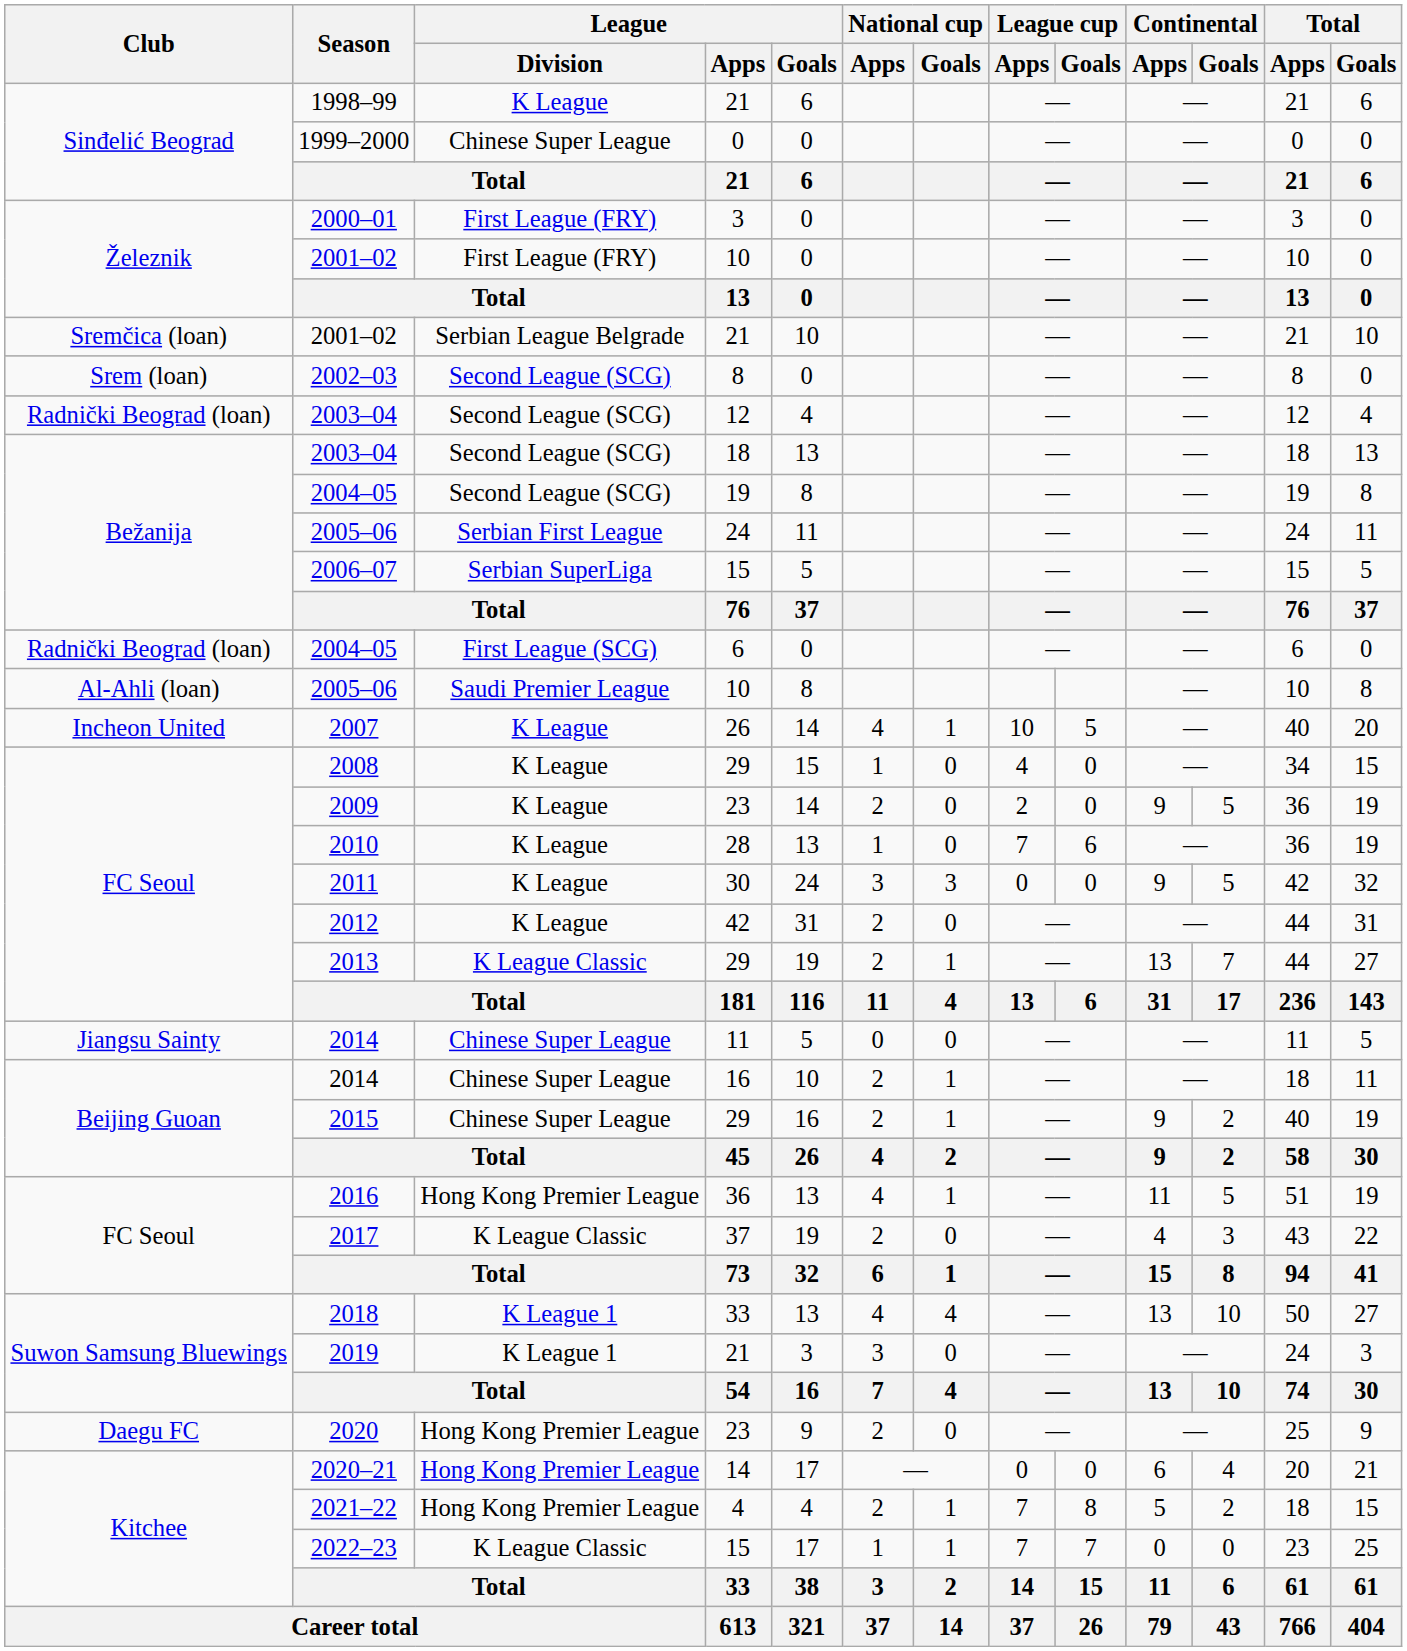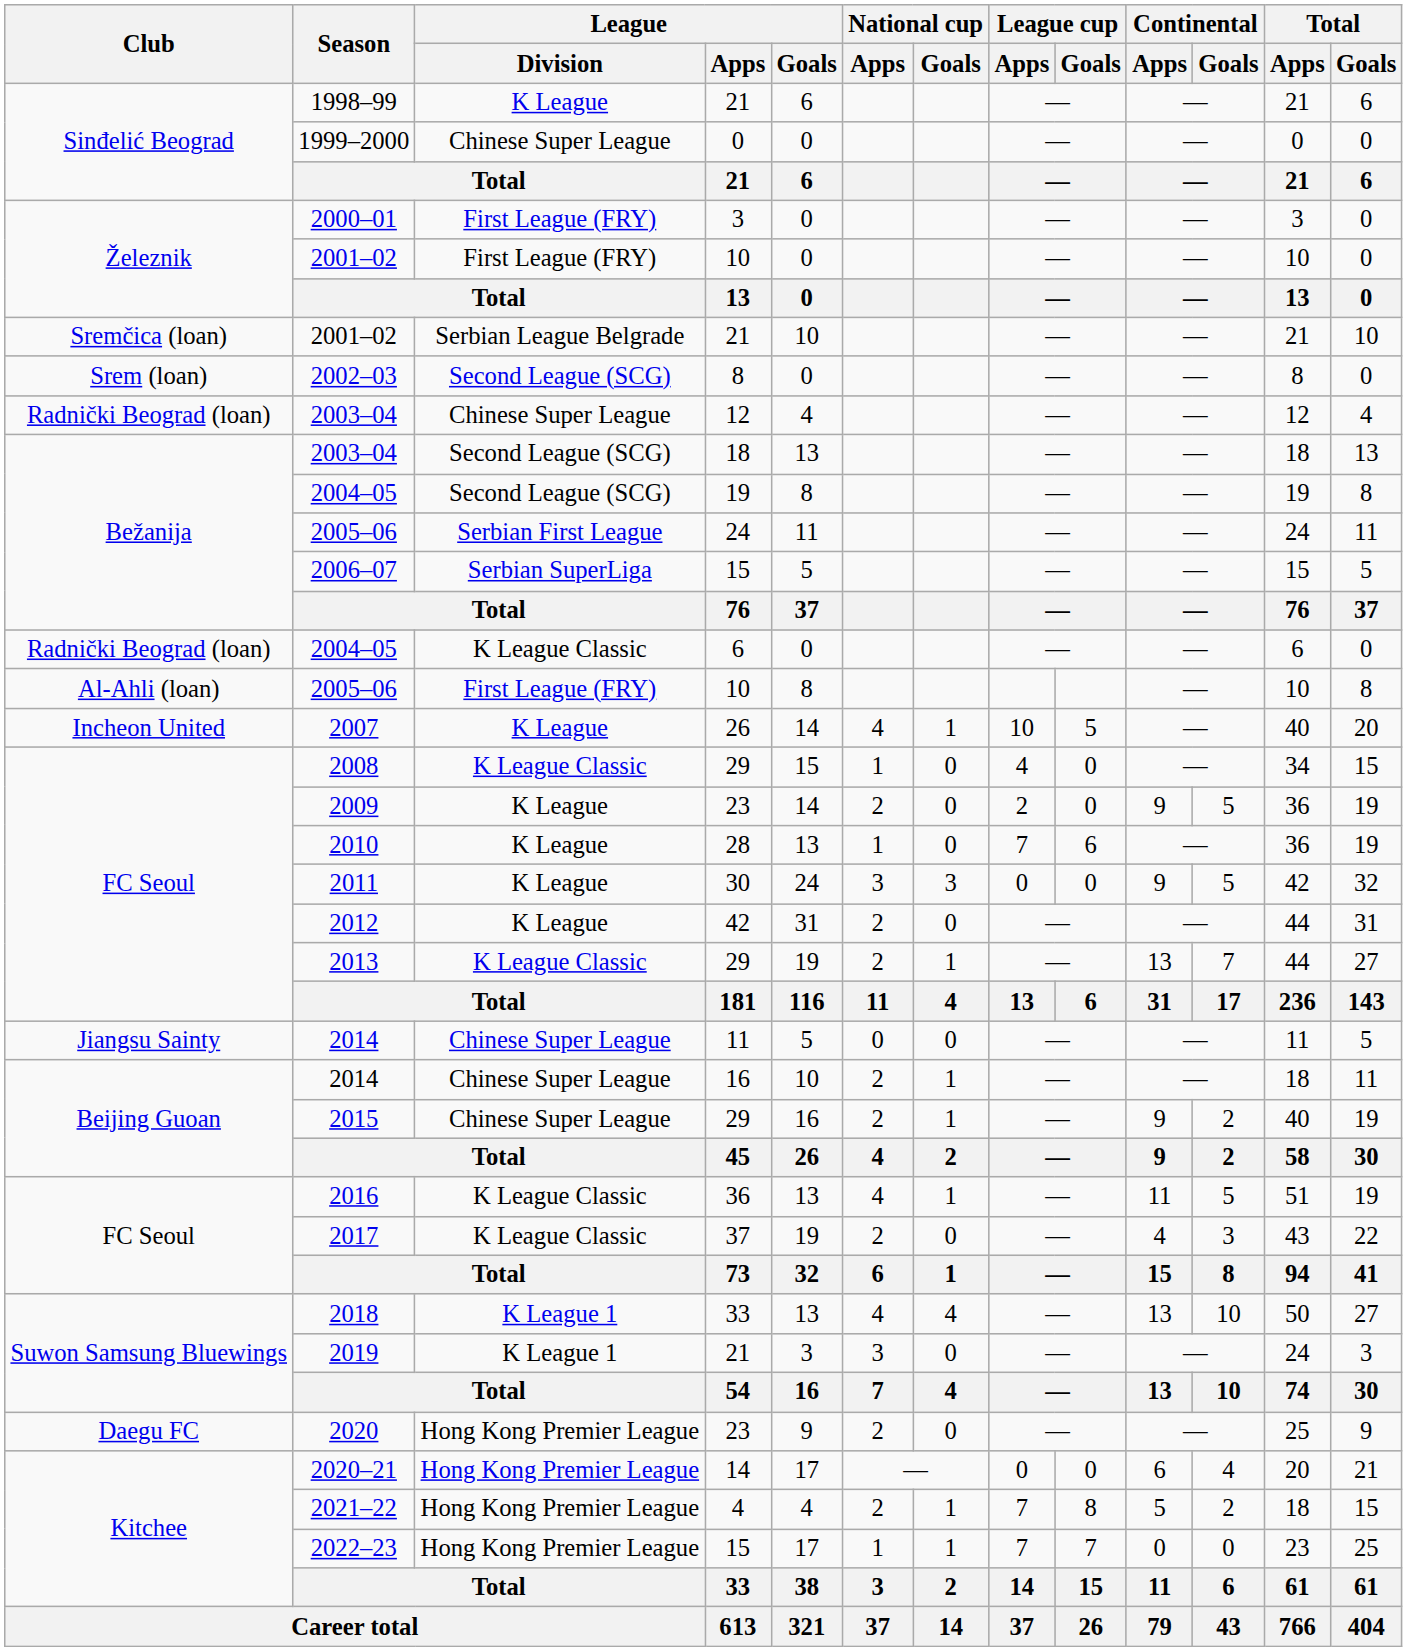2003–04 / 12 | League / Division: Second League (SCG) -> Chinese Super League
2004–05 / 6 | League / Division: First League (SCG) -> K League Classic
2005–06 / 10 | League / Division: Saudi Premier League -> First League (FRY)
2008 | League / Division: K League -> K League Classic
2016 | League / Division: Hong Kong Premier League -> K League Classic
2022–23 | League / Division: K League Classic -> Hong Kong Premier League
